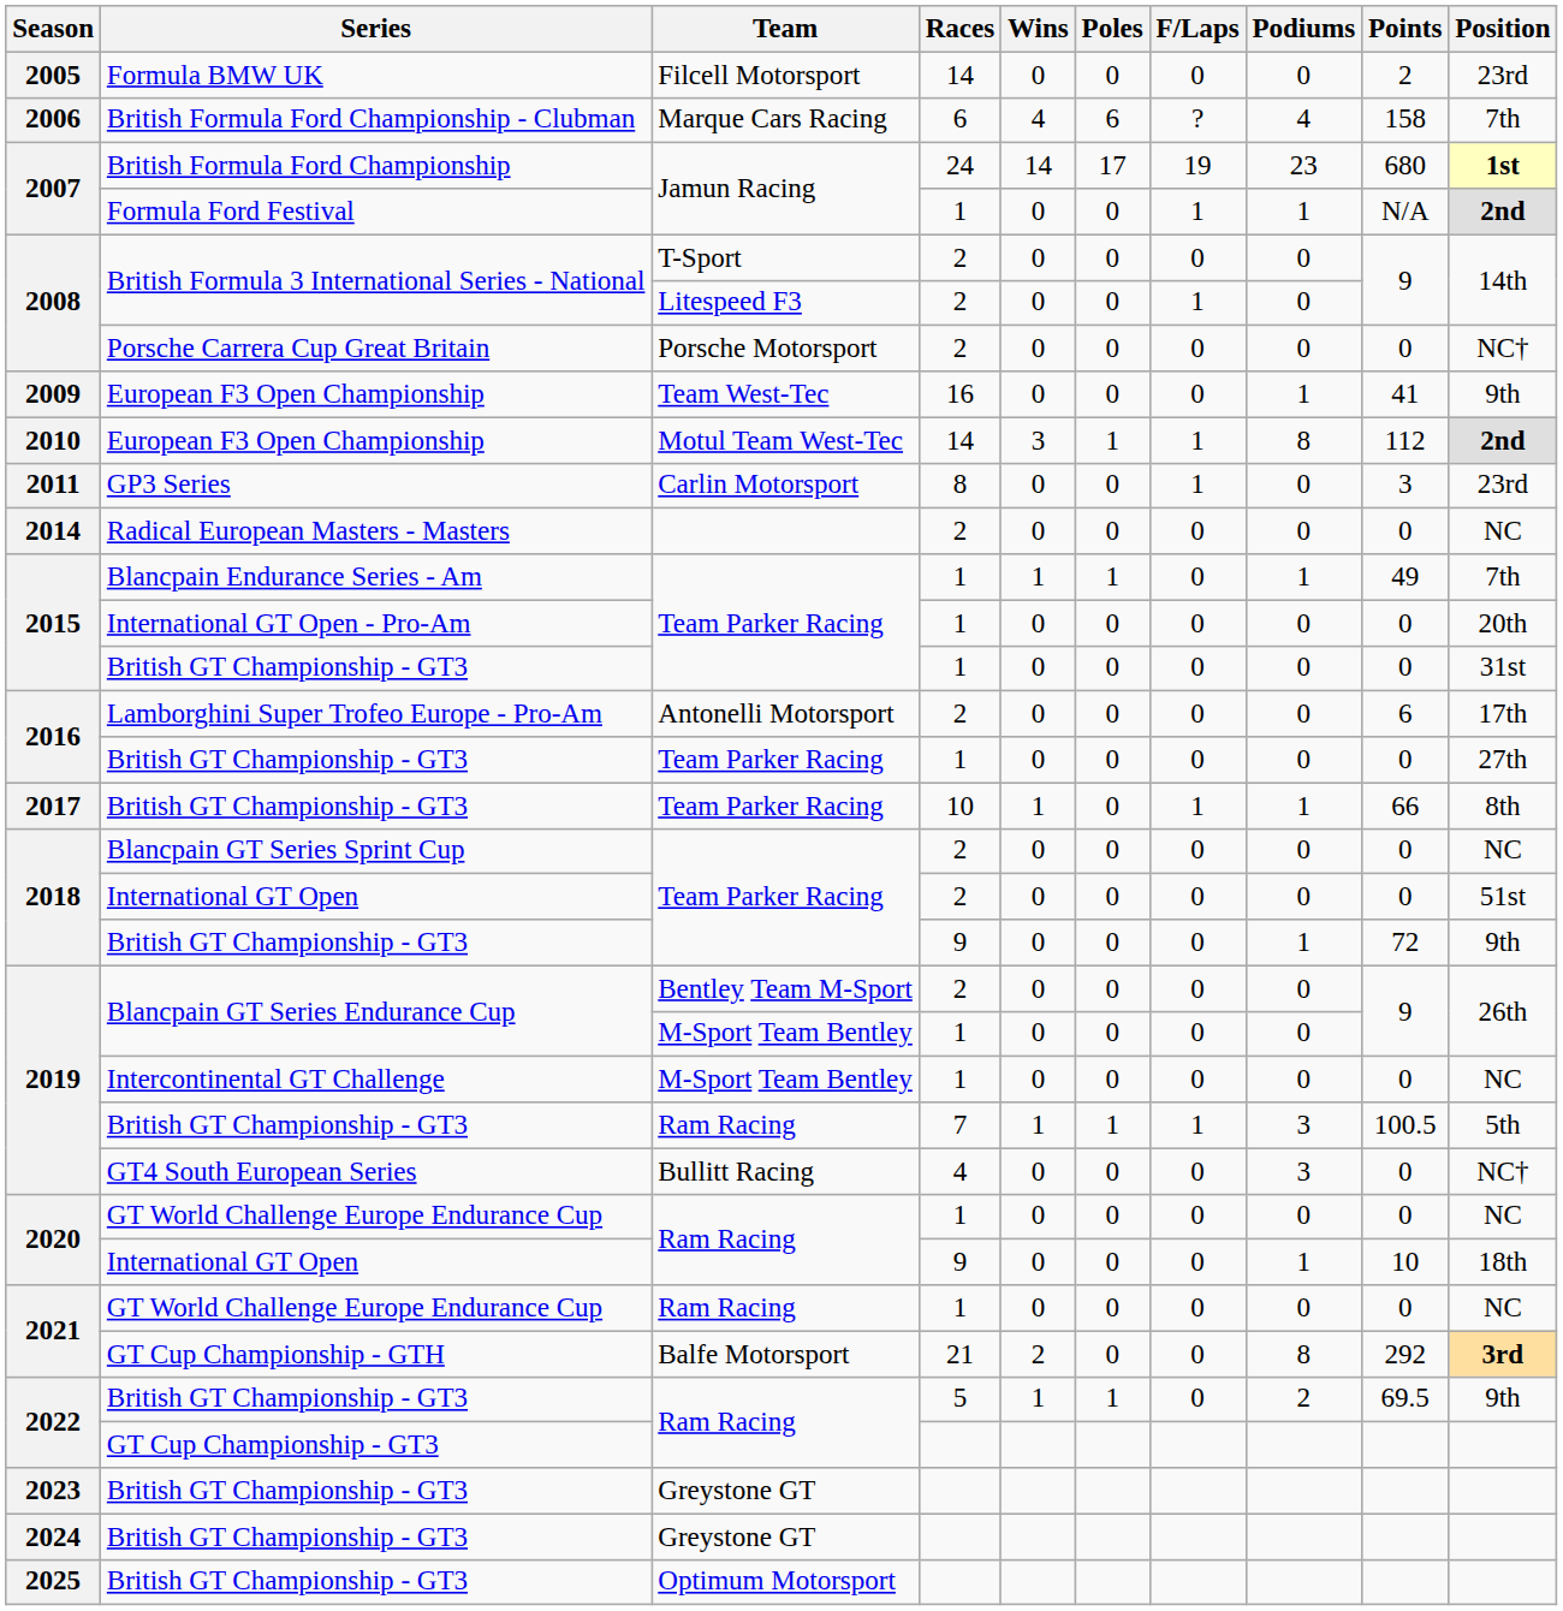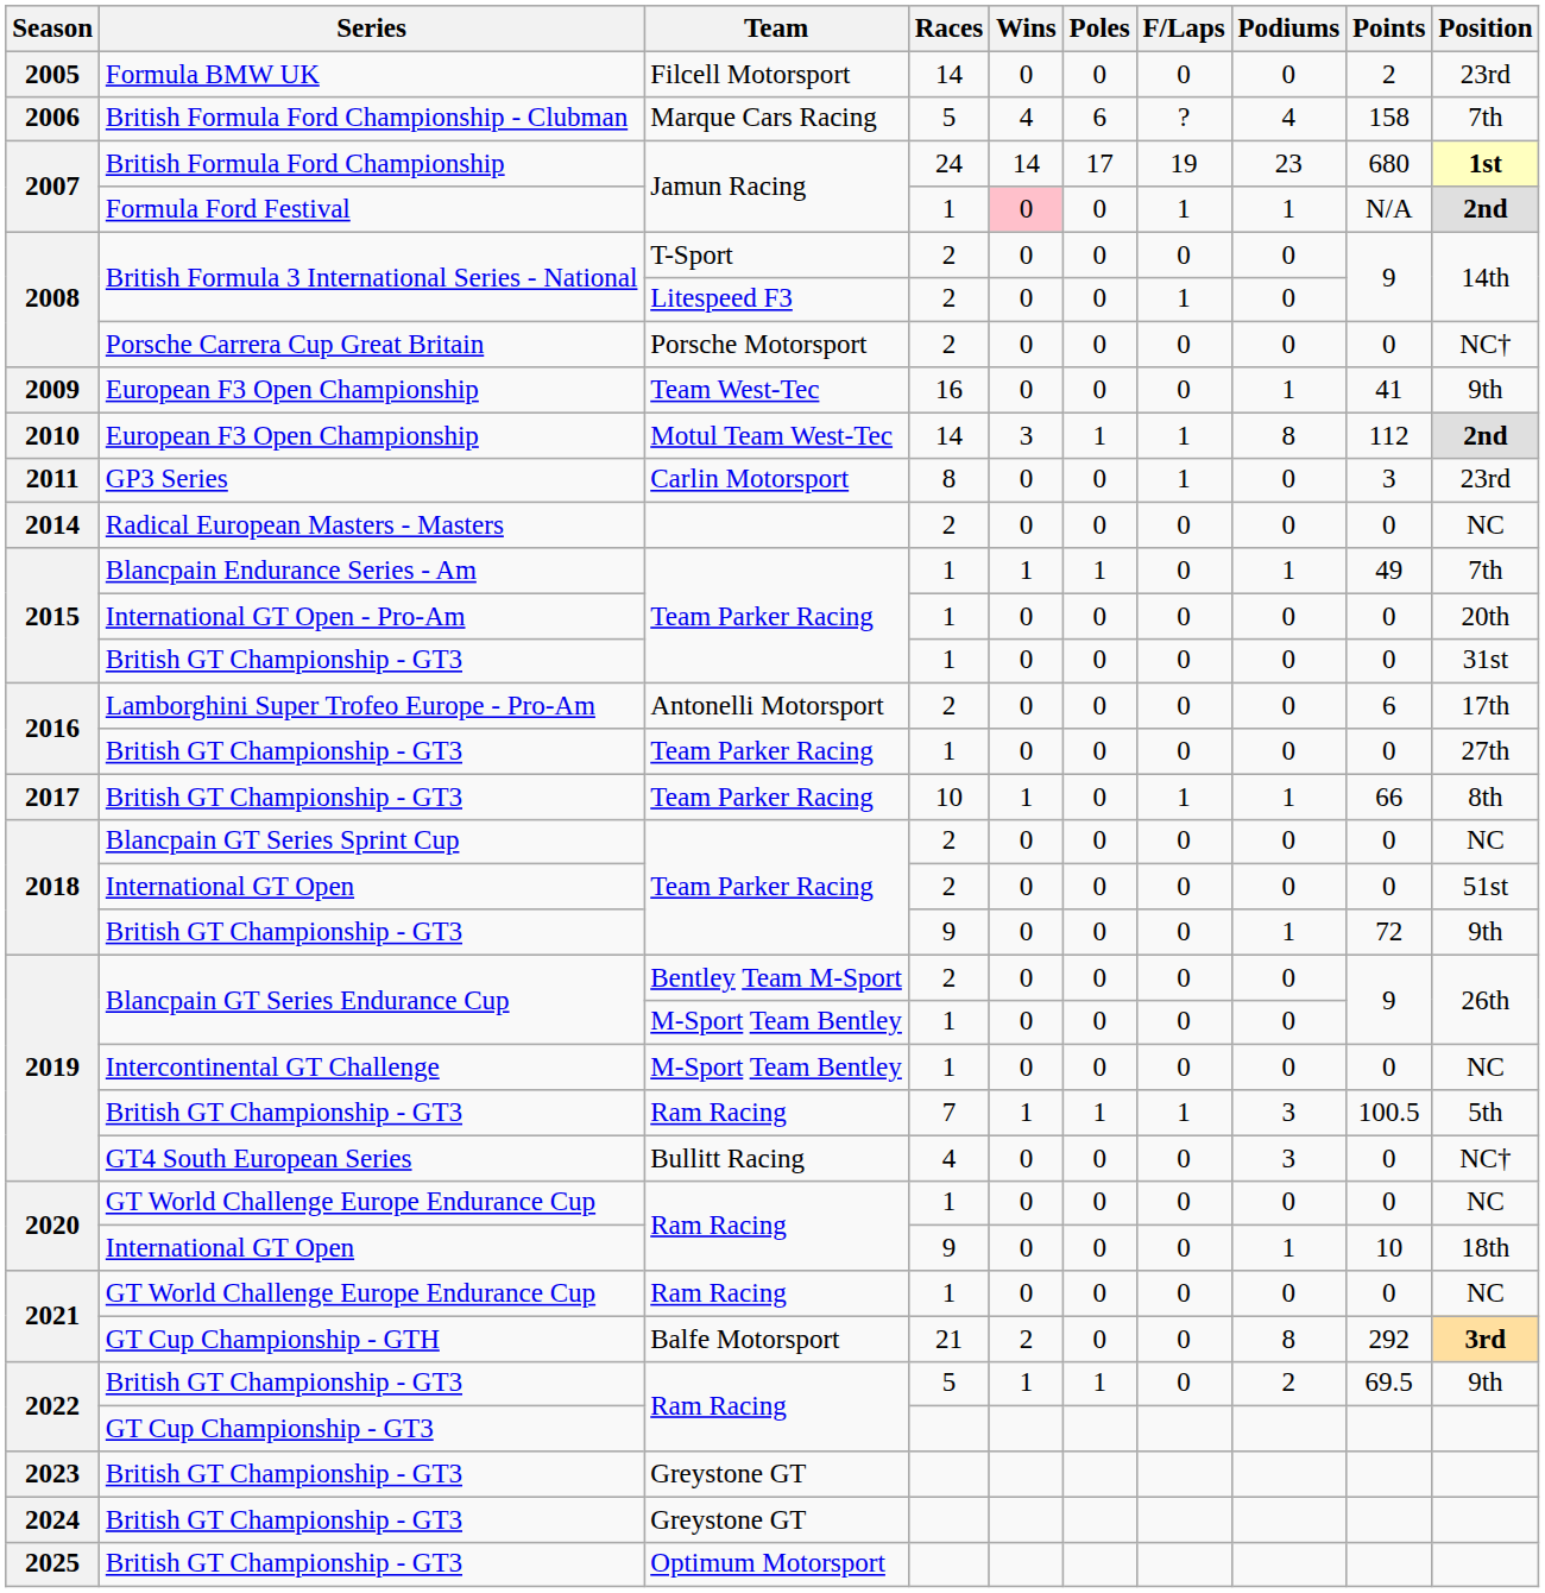British Formula Ford Championship - Clubman | Races: 6 -> 5
Formula Ford Festival | Wins: no background -> pink background
